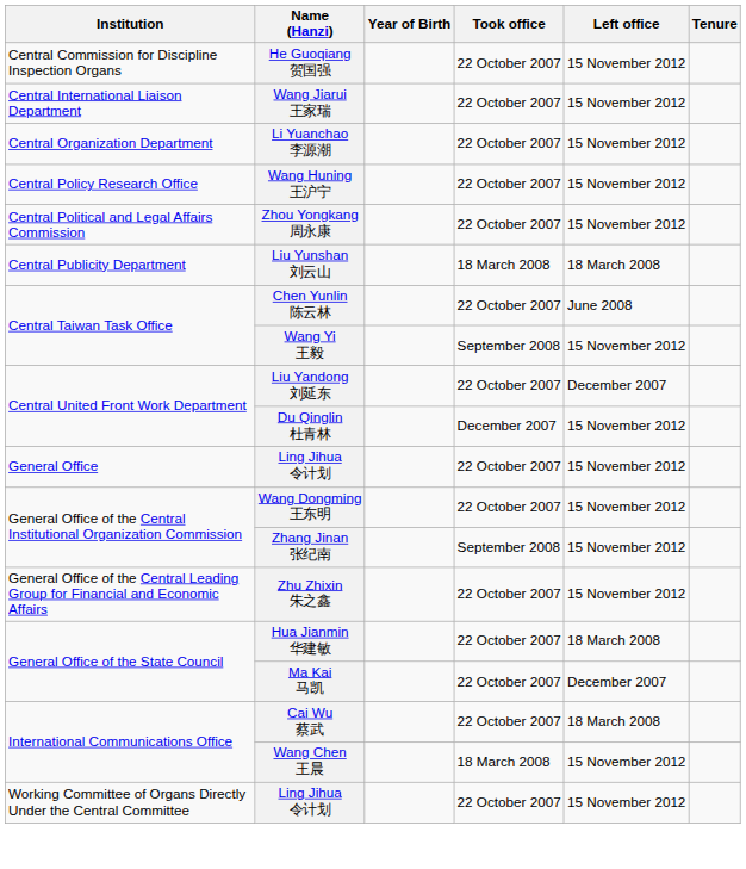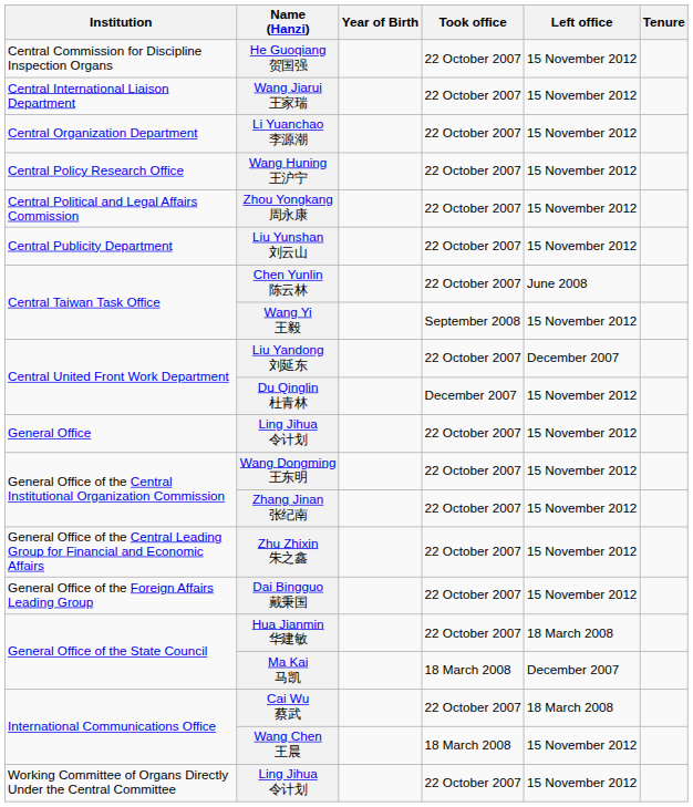Liu Yunshan 刘云山 | Took office: 18 March 2008 -> 22 October 2007
Liu Yunshan 刘云山 | Left office: 18 March 2008 -> 15 November 2012
Zhang Jinan 张纪南 | Took office: September 2008 -> 22 October 2007
+ row: General Office of the Foreign Affairs Leading Group | Dai Bingguo 戴秉国 | 22 October 2007 | 15 November 2012
Ma Kai 马凯 | Took office: 22 October 2007 -> 18 March 2008
